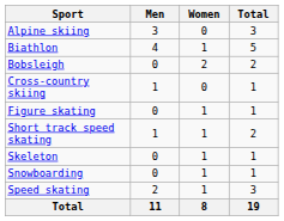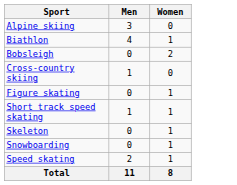- column: Total | 3 | 5 | 2 | 1 | 1 | 2 | 1 | 1 | 3 | 19
